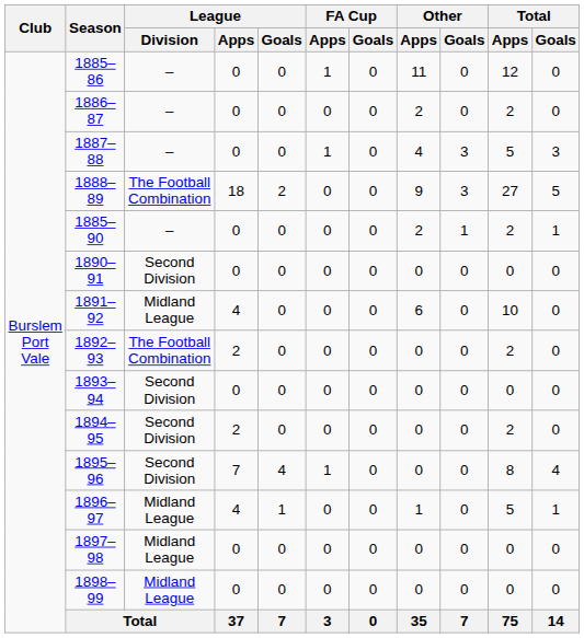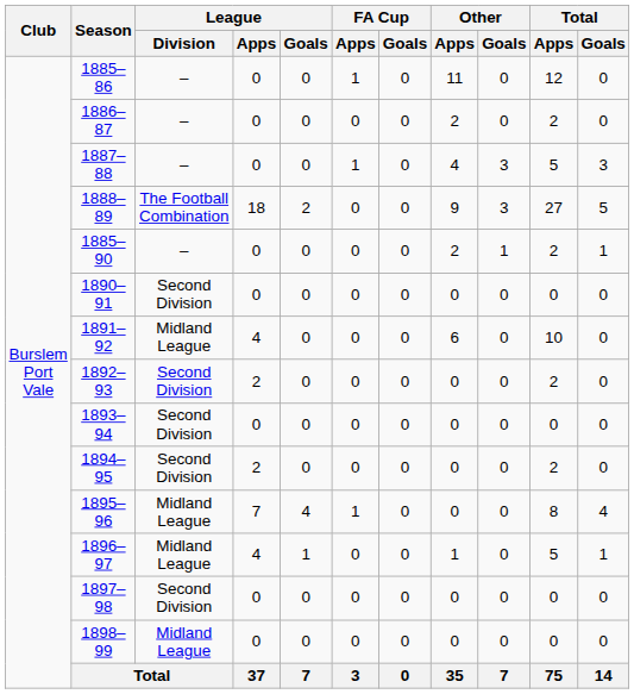1892–93 | League / Division: The Football Combination -> Second Division
1895–96 | League / Division: Second Division -> Midland League
1897–98 | League / Division: Midland League -> Second Division
